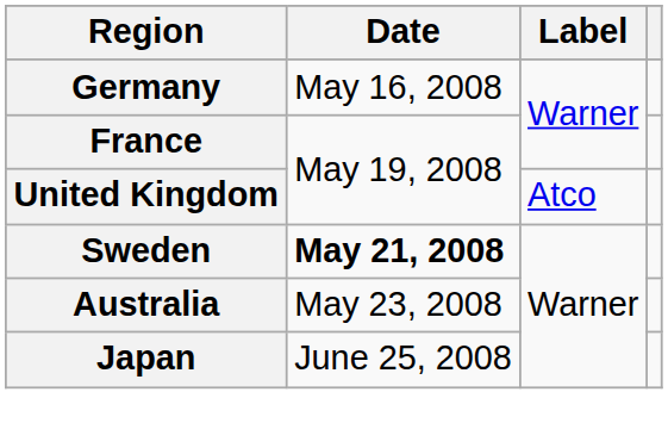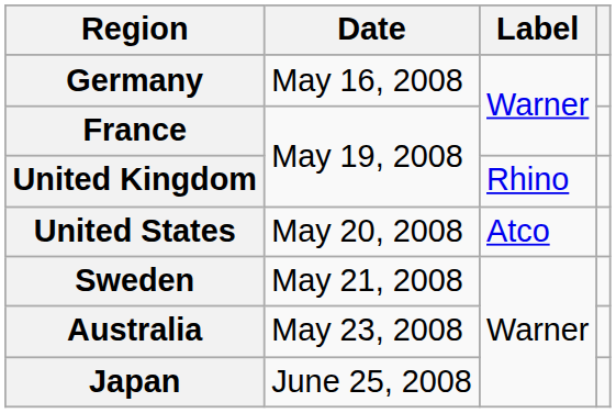United Kingdom | Label: Atco -> Rhino
+ row: United States | May 20, 2008 | Atco
Sweden | Date: bold -> normal
